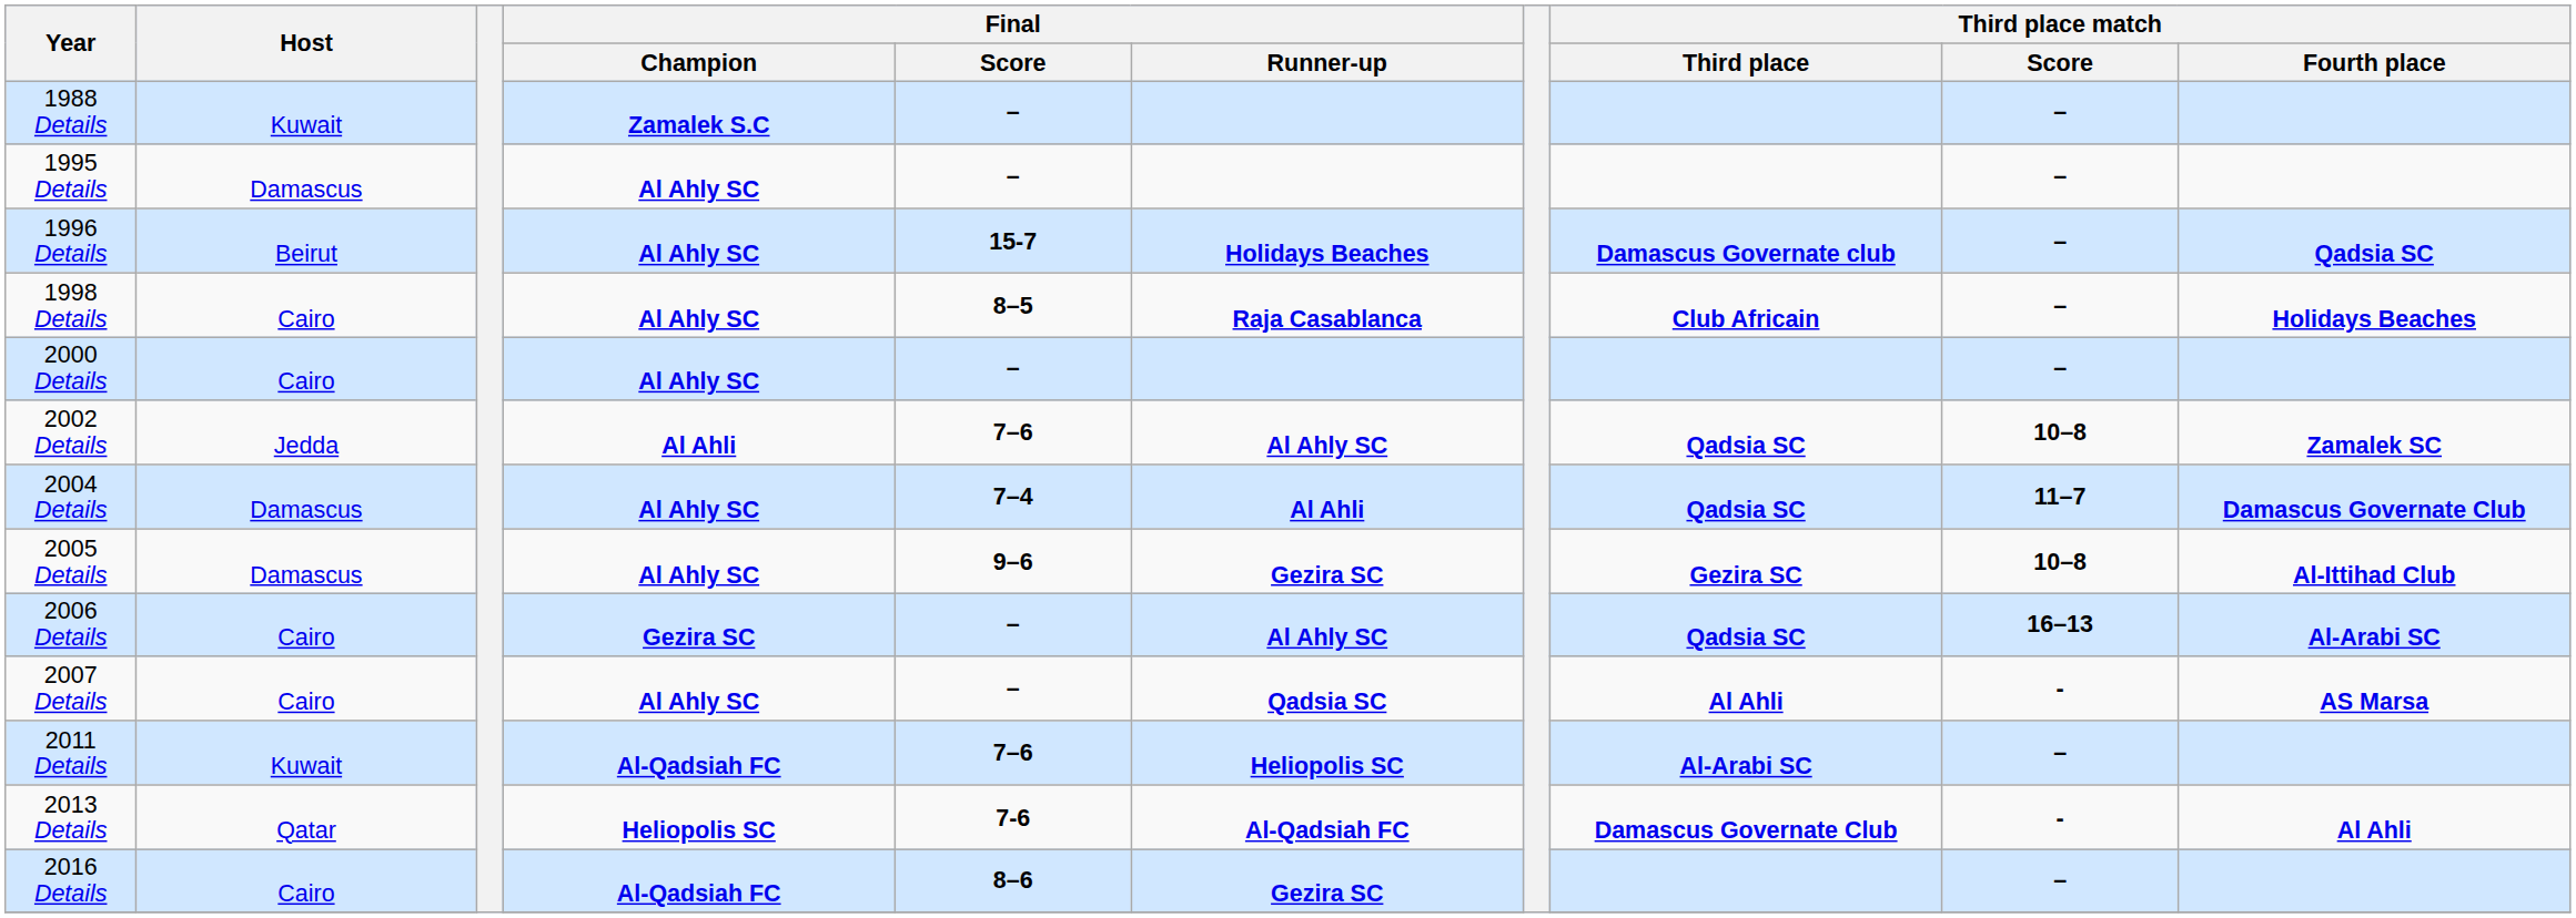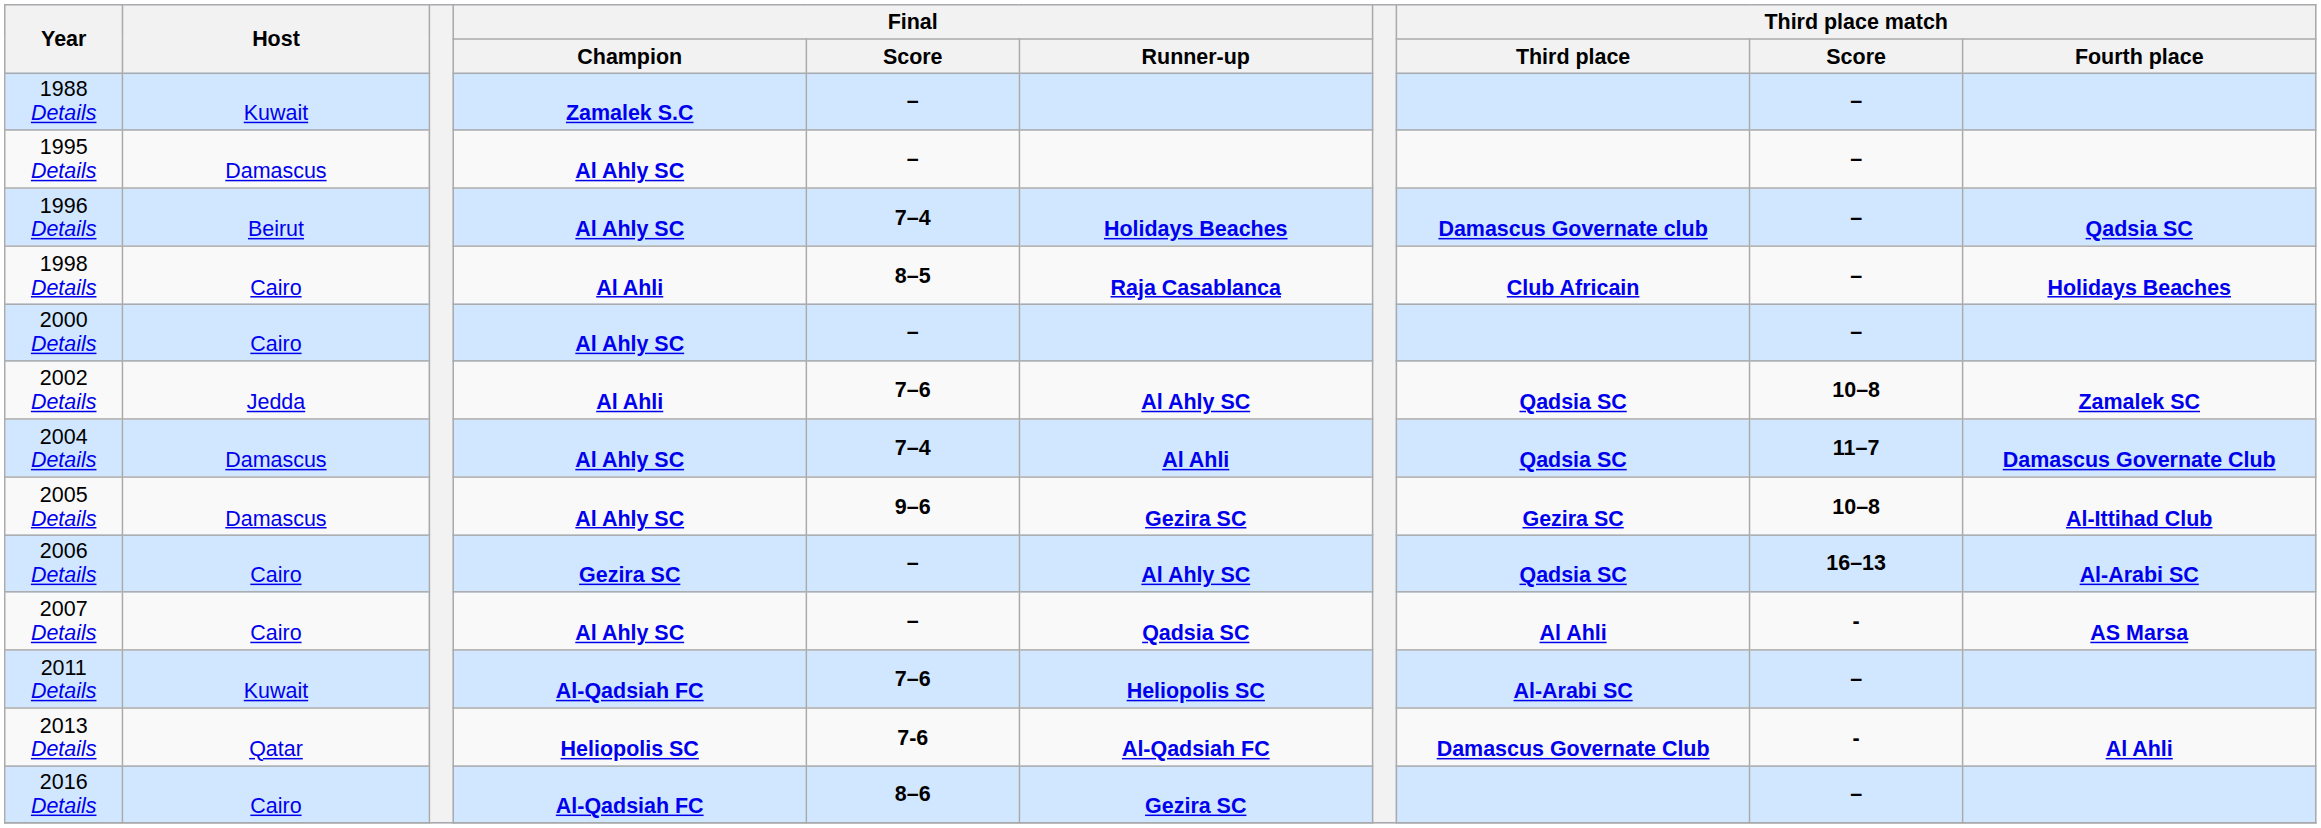1996 Details | Final / Score: 15-7 -> 7–4
1998 Details | Final / Champion: Al Ahly SC -> Al Ahli
